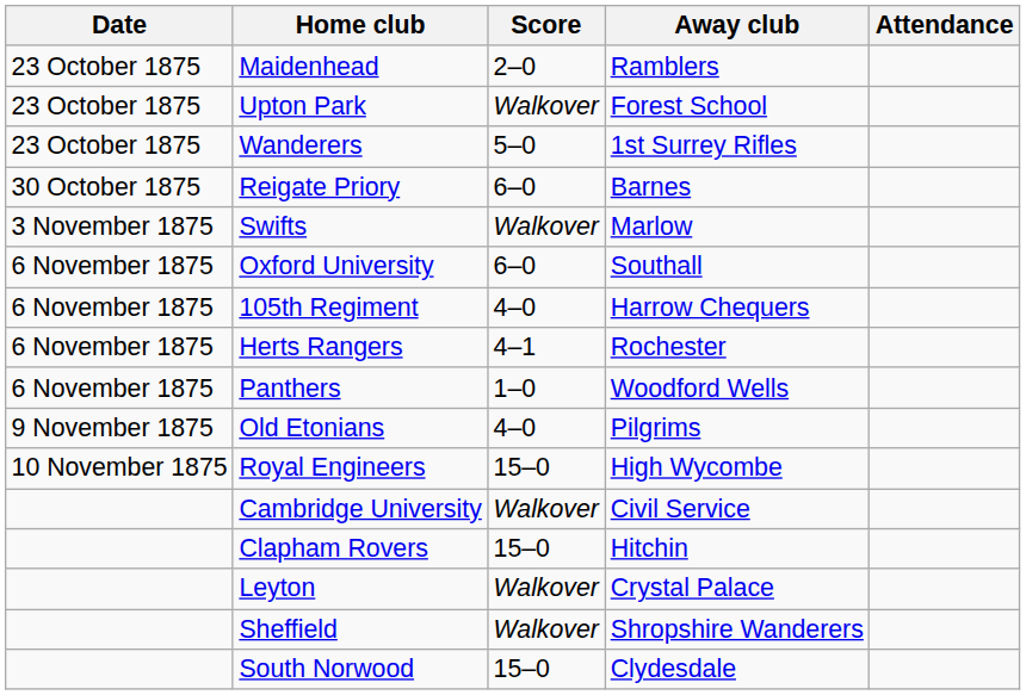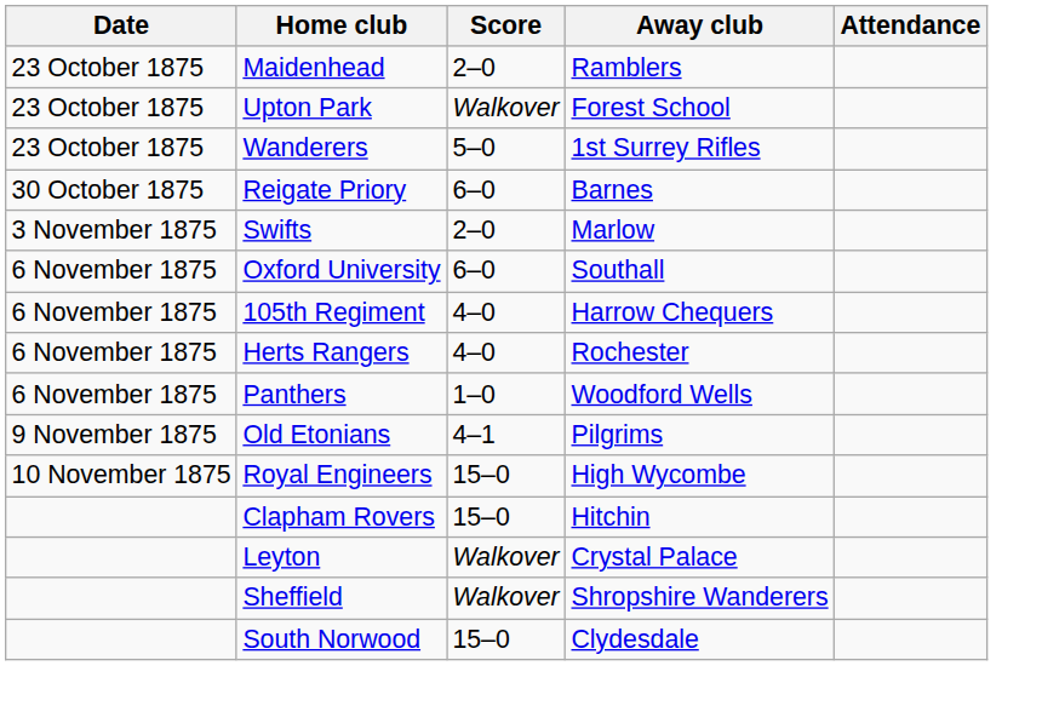Swifts | Score: Walkover -> 2–0
Herts Rangers | Score: 4–1 -> 4–0
Old Etonians | Score: 4–0 -> 4–1
- row: Cambridge University | Walkover | Civil Service
